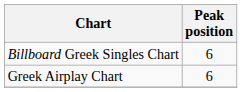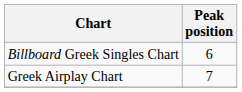Greek Airplay Chart | Peak position: 6 -> 7
